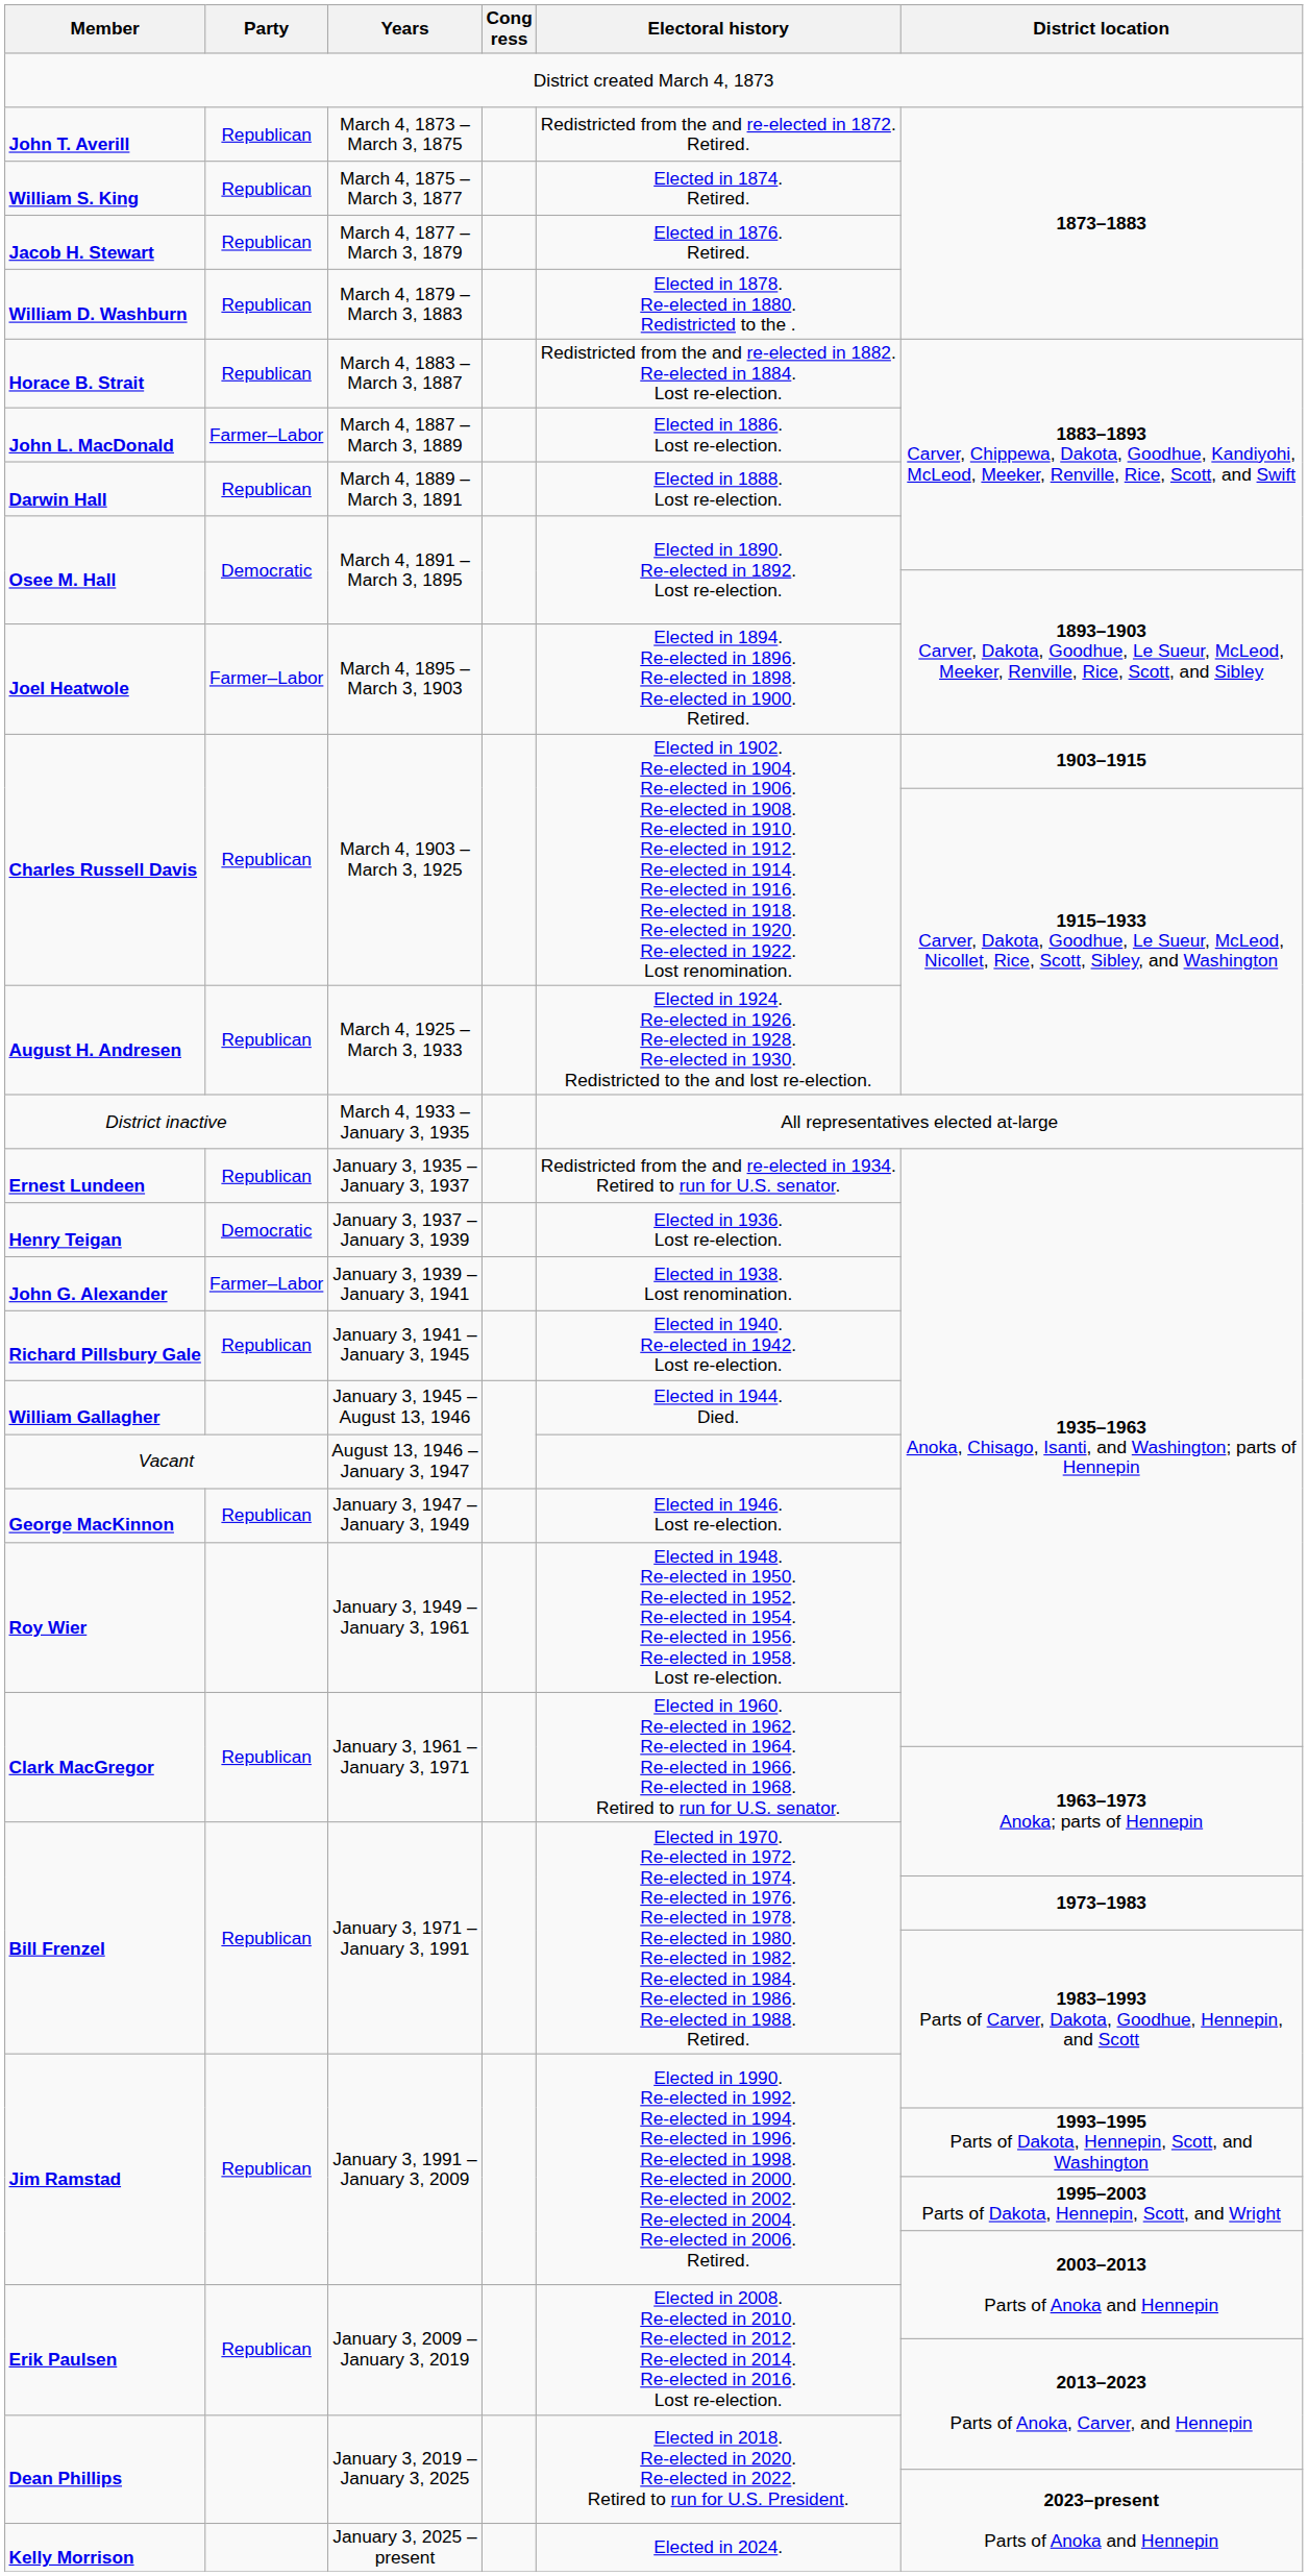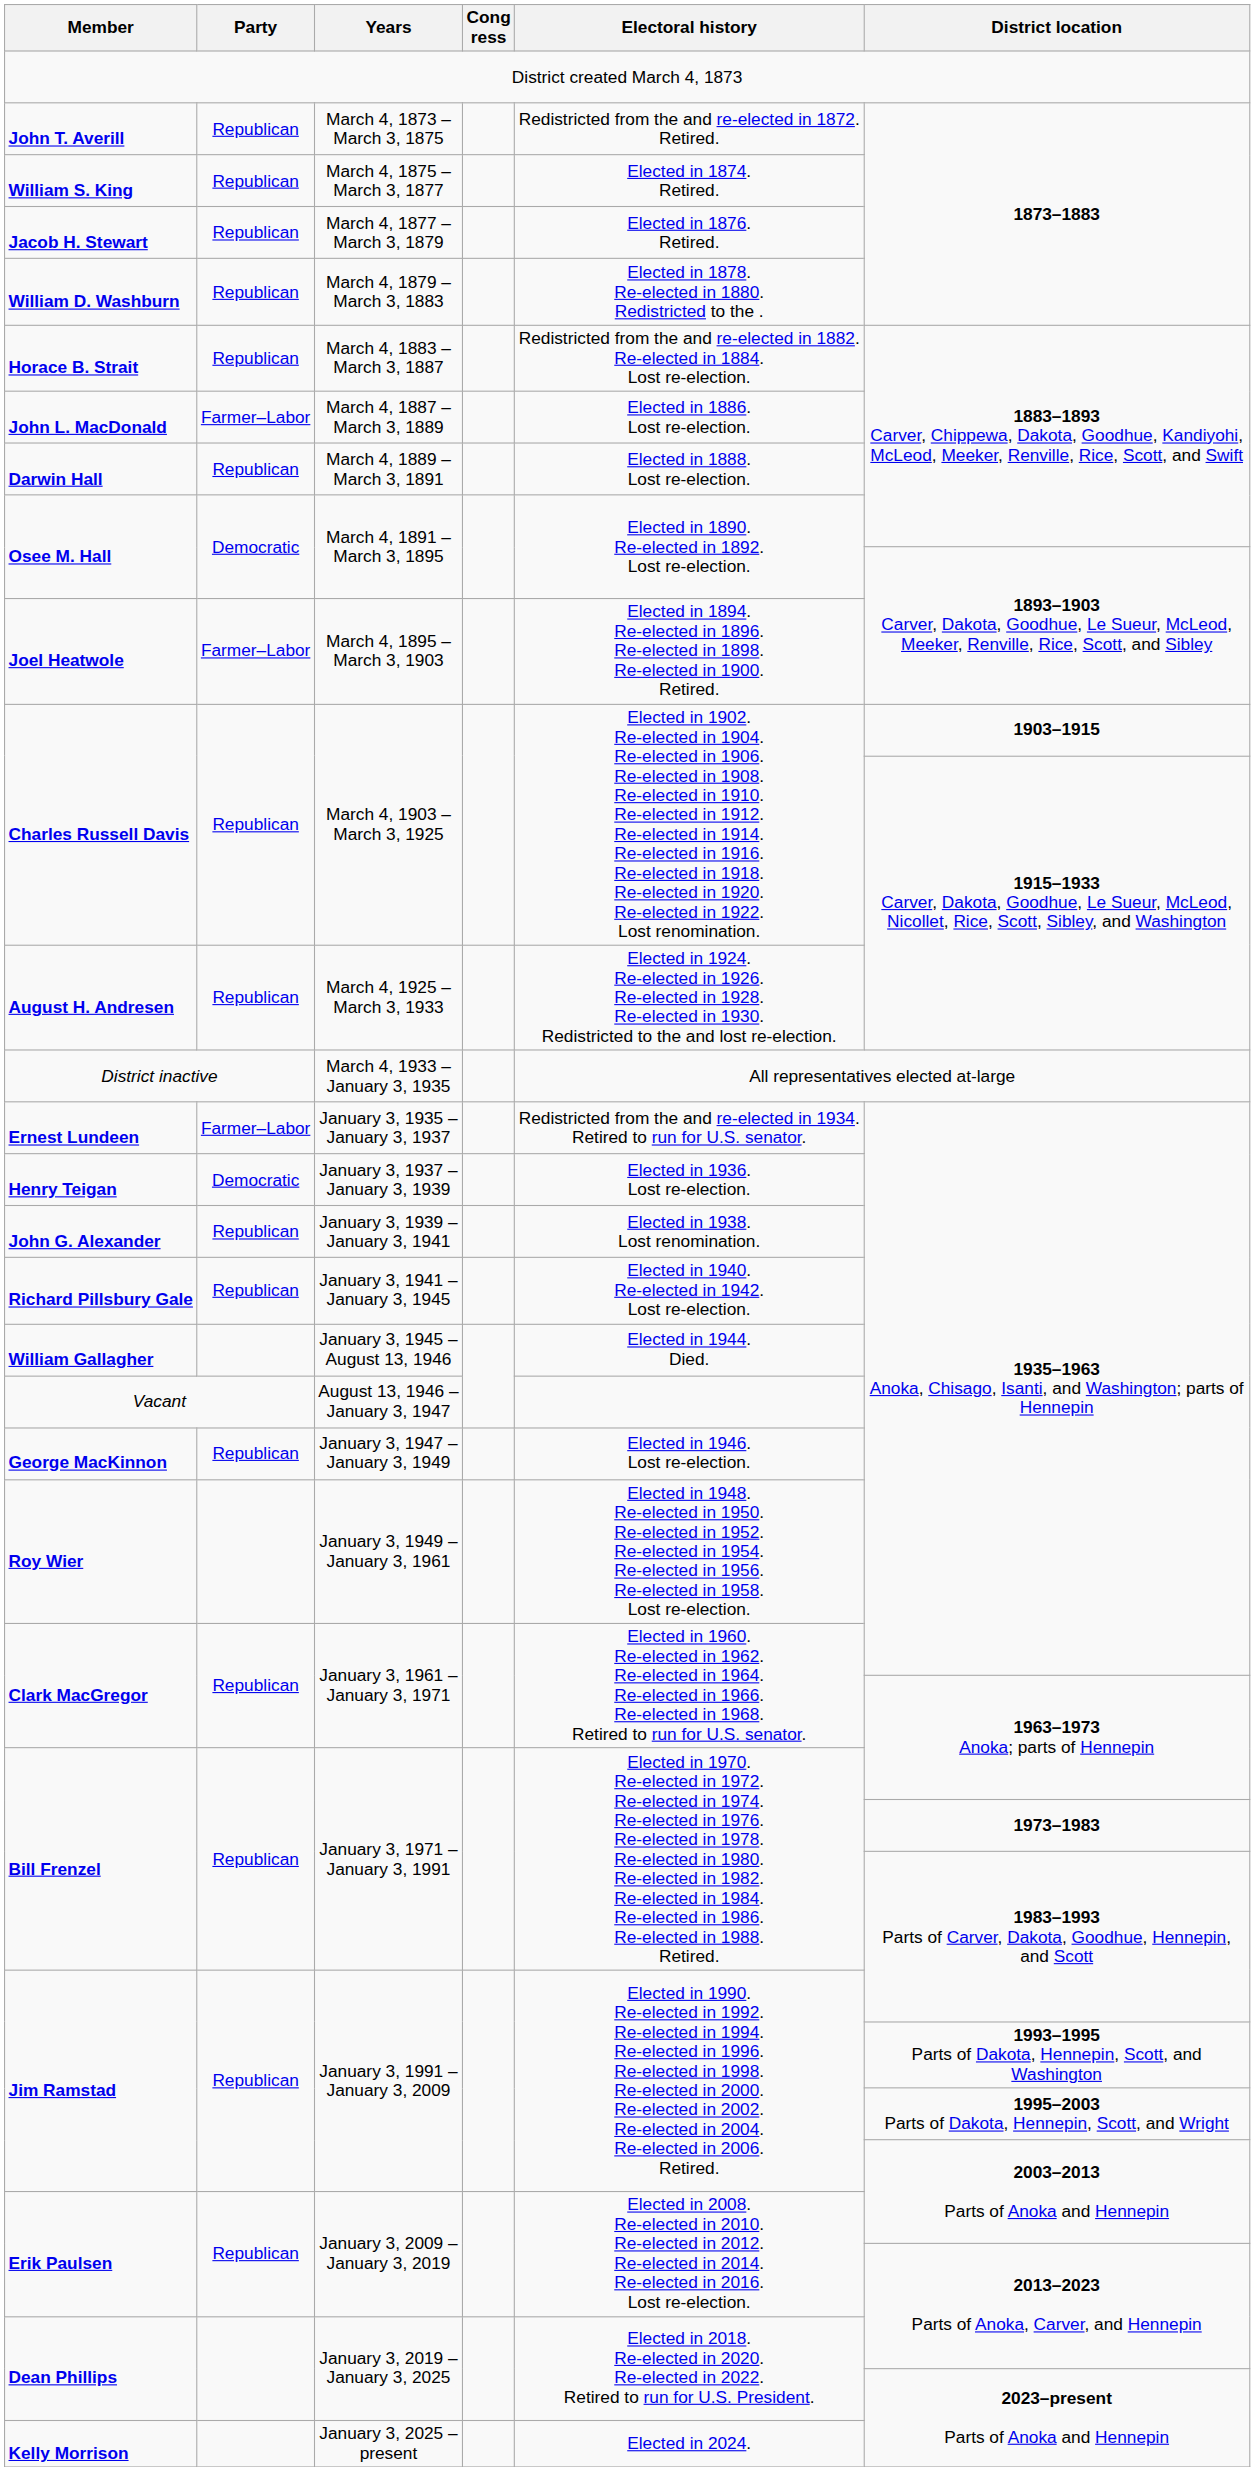Ernest Lundeen | Party: Republican -> Farmer–Labor
John G. Alexander | Party: Farmer–Labor -> Republican
